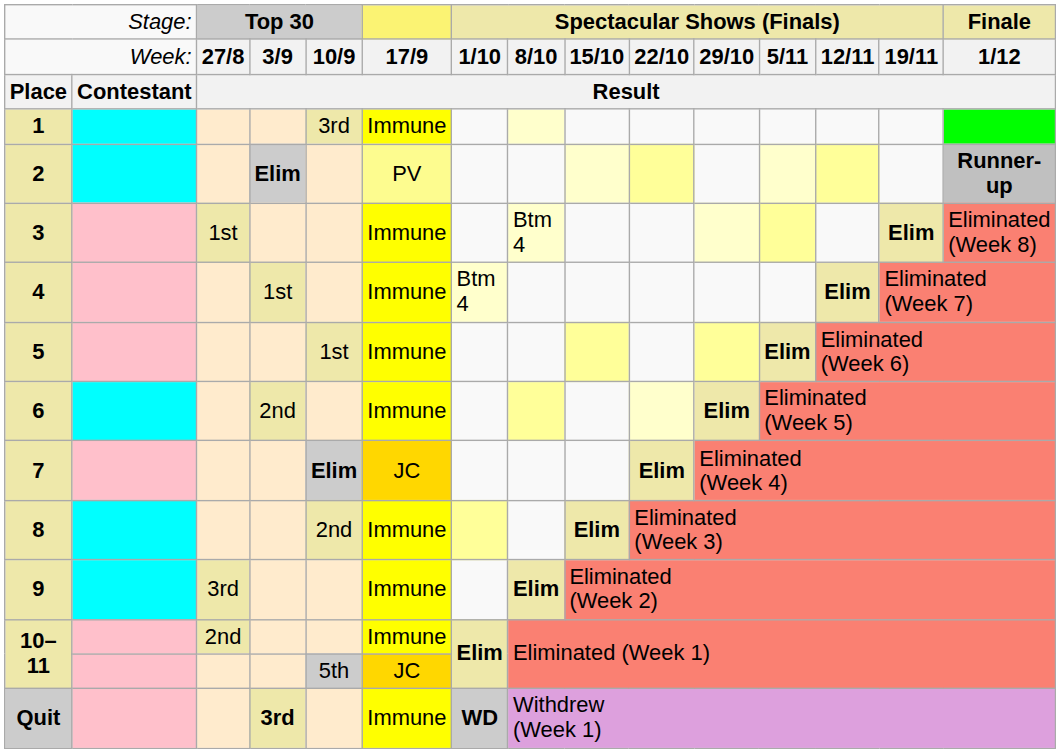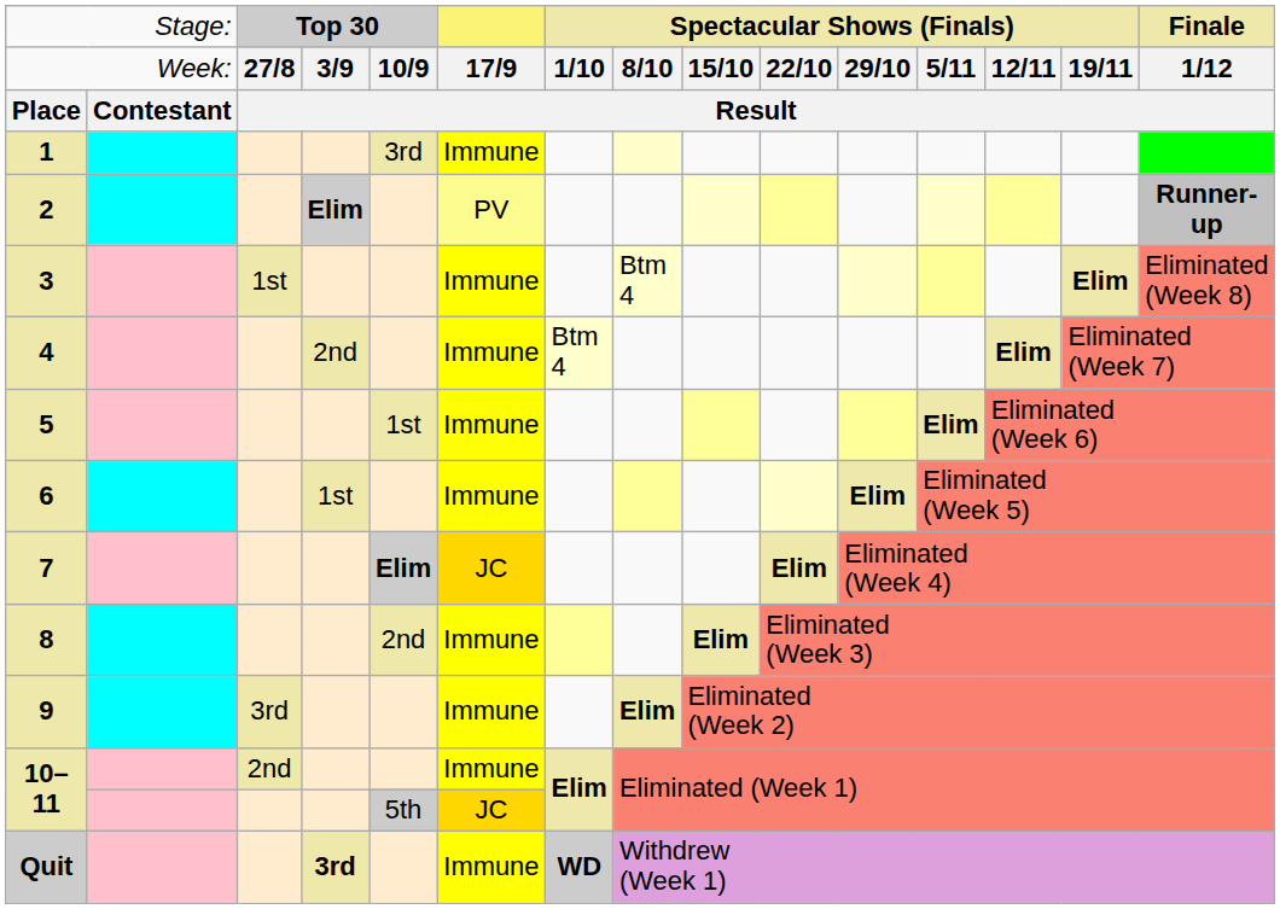4 | column 4: 1st -> 2nd
6 | column 4: 2nd -> 1st
